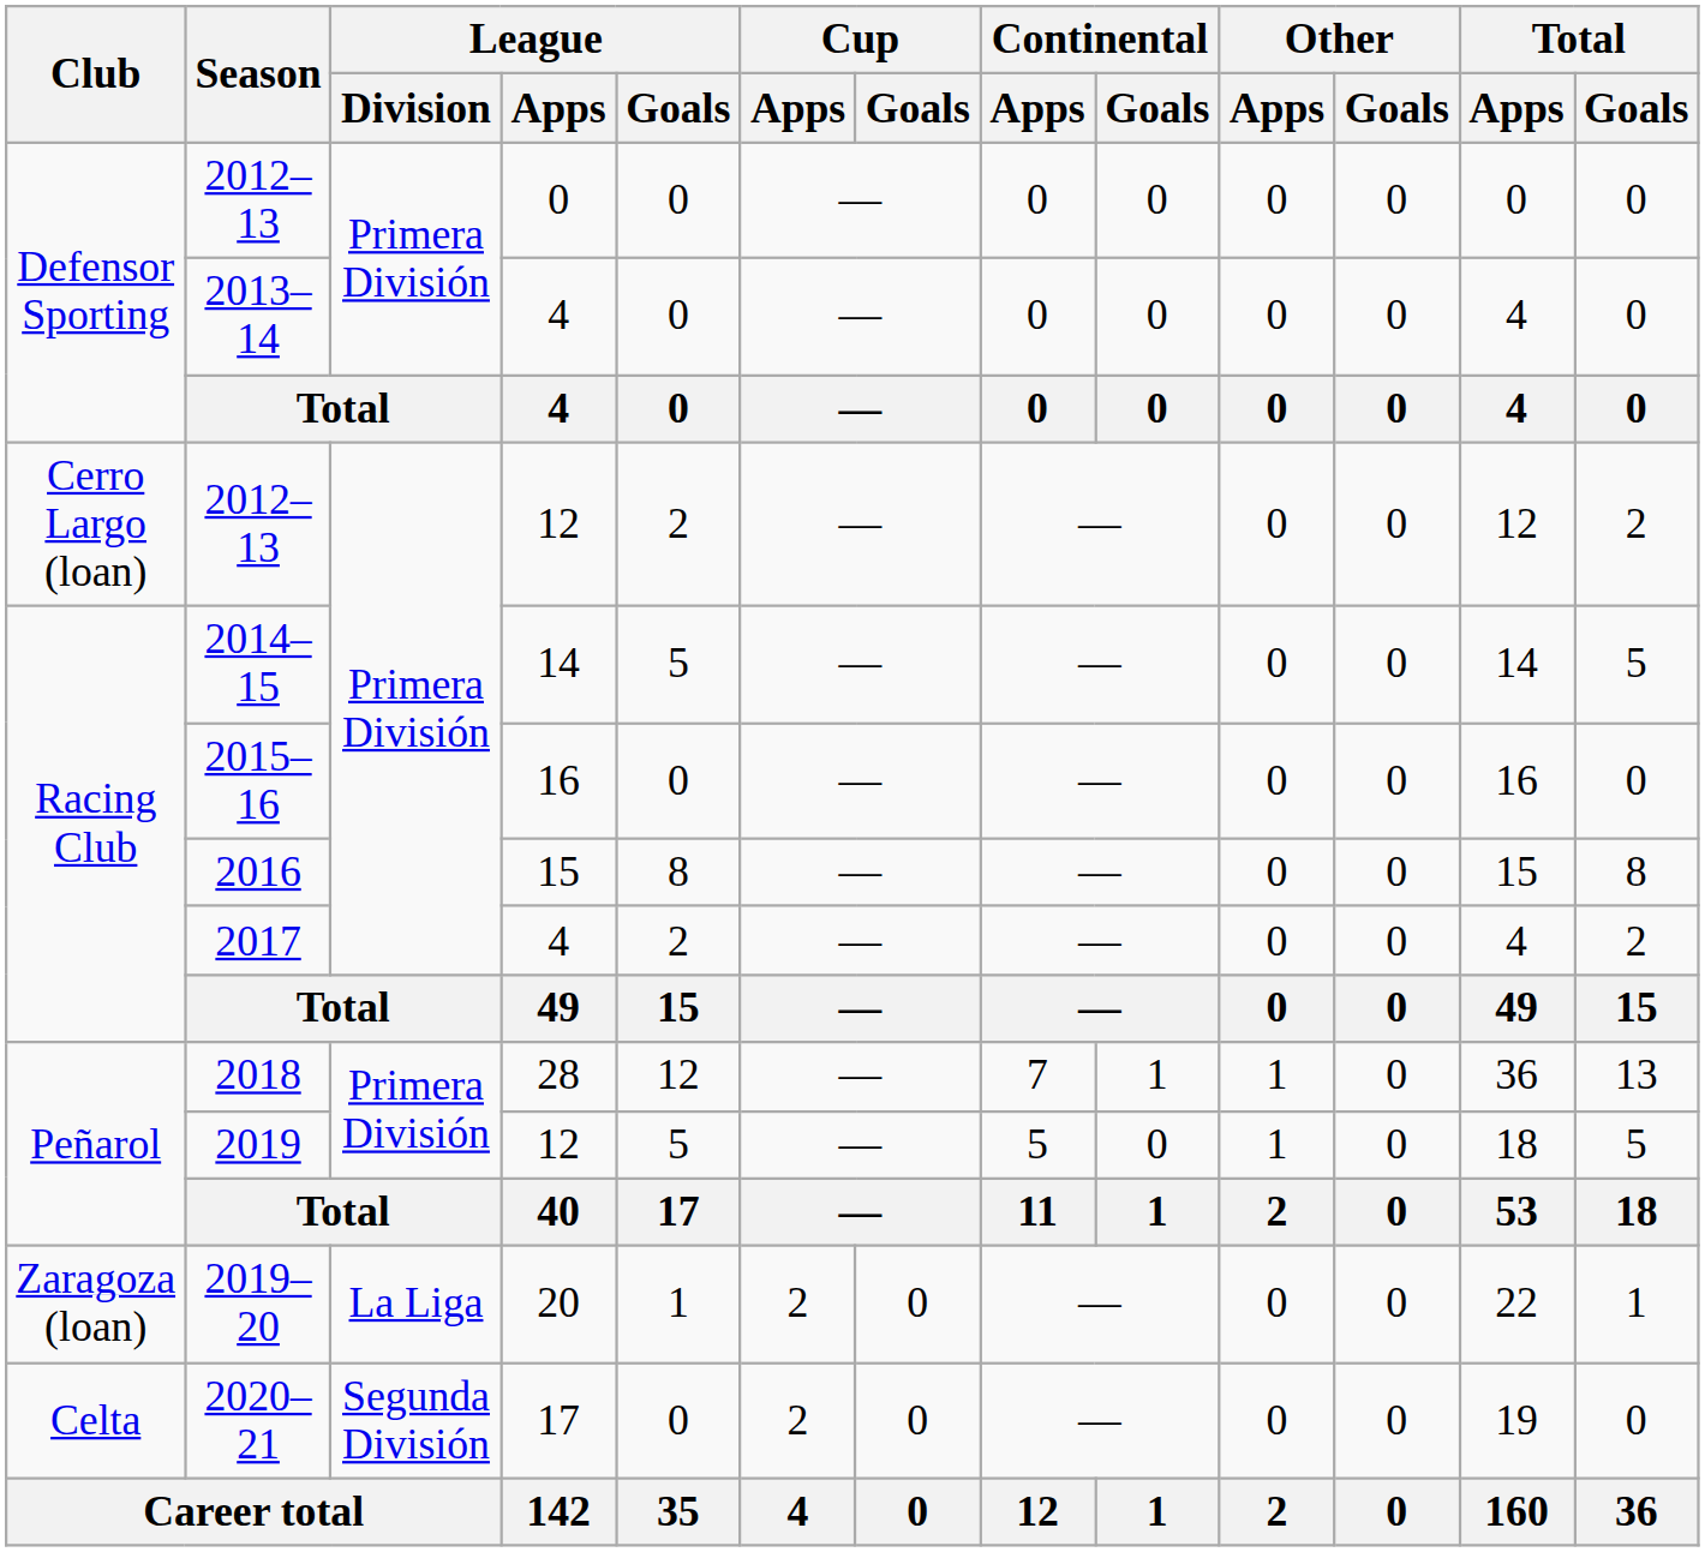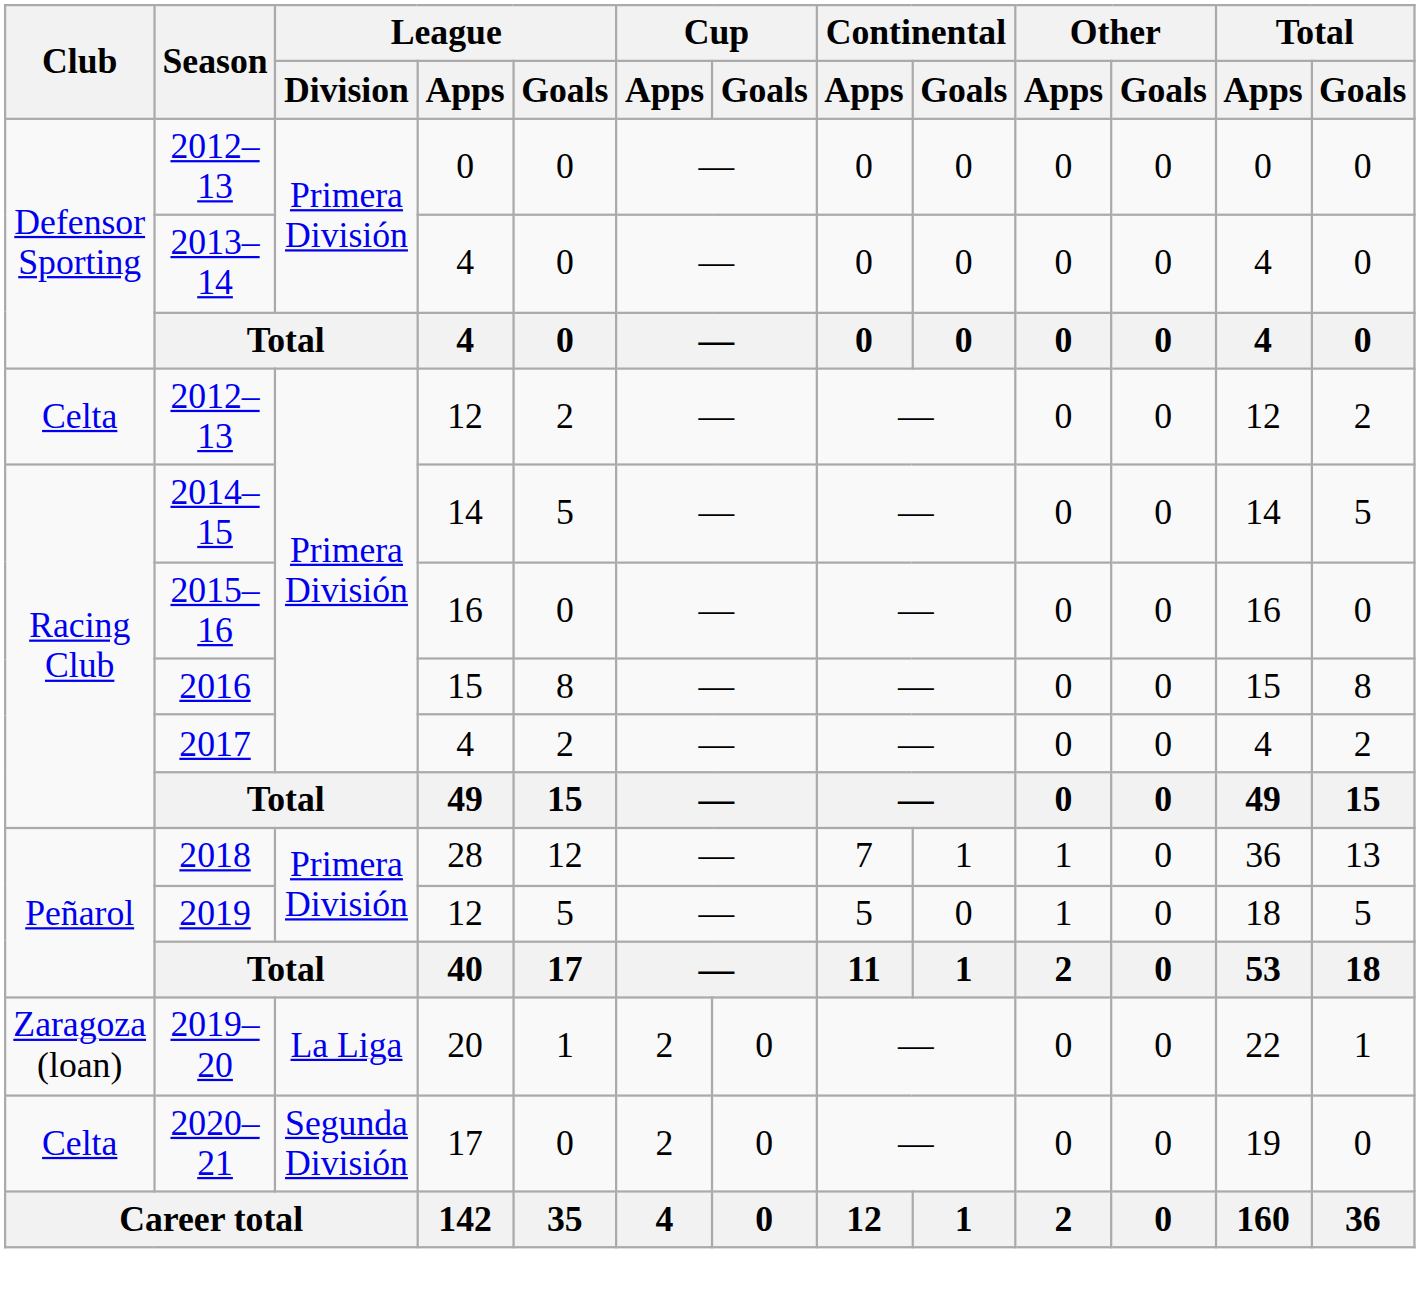2012–13 / 12 | Club: Cerro Largo (loan) -> Celta
